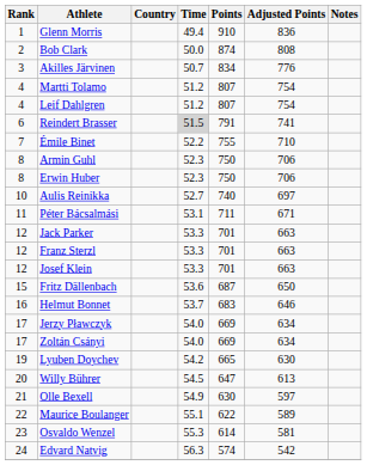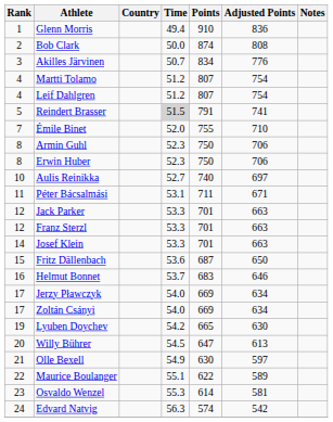Reindert Brasser | Rank: 6 -> 5
Émile Binet | Time: 52.2 -> 52.0
Josef Klein | Rank: 12 -> 14
